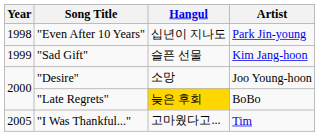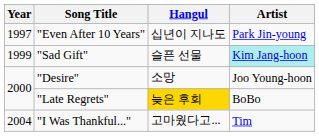"Even After 10 Years" | Year: 1998 -> 1997
"Sad Gift" | Artist: no background -> paleturquoise background
"I Was Thankful..." | Year: 2005 -> 2004
